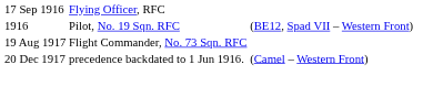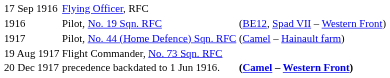+ row: 1917 | Pilot, No. 44 (Home Defence) Sqn. RFC | (Camel – Hainault farm)
20 Dec 1917 | column 3: normal -> bold
